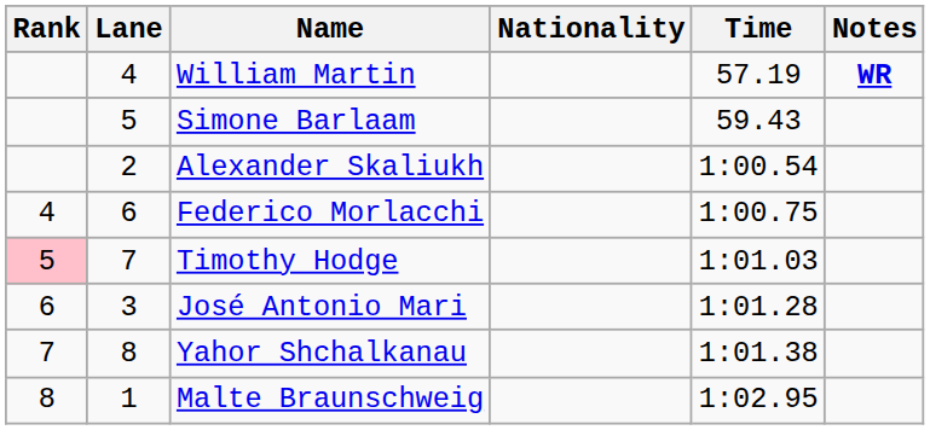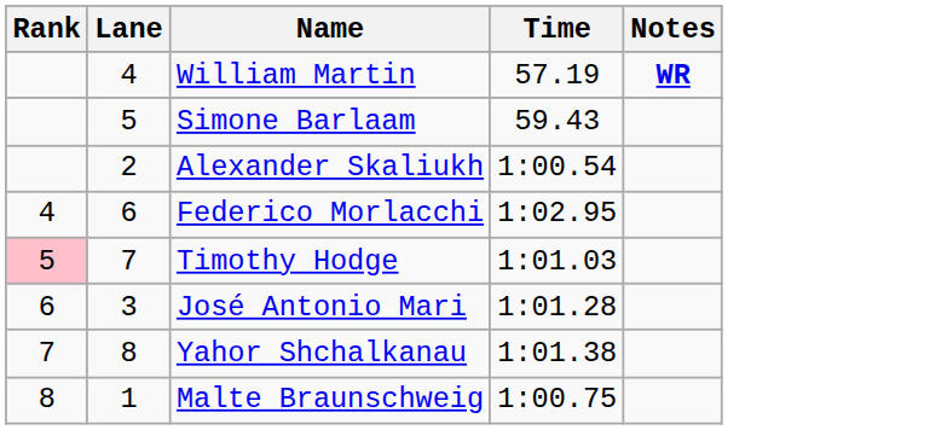- column: Nationality
Federico Morlacchi | Time: 1:00.75 -> 1:02.95
Malte Braunschweig | Time: 1:02.95 -> 1:00.75
